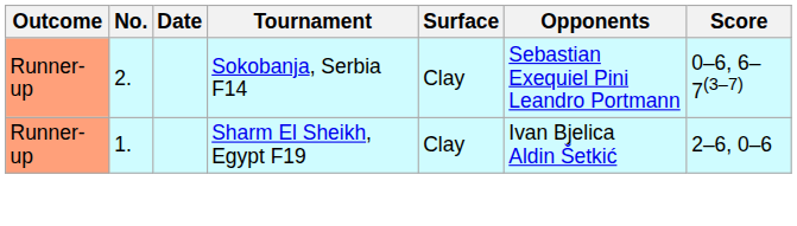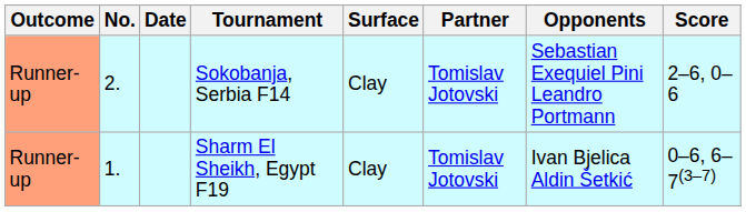+ column: Partner | Tomislav Jotovski | Tomislav Jotovski
Sokobanja, Serbia F14 | Score: 0–6, 6–7(3–7) -> 2–6, 0–6
Sharm El Sheikh, Egypt F19 | Score: 2–6, 0–6 -> 0–6, 6–7(3–7)
